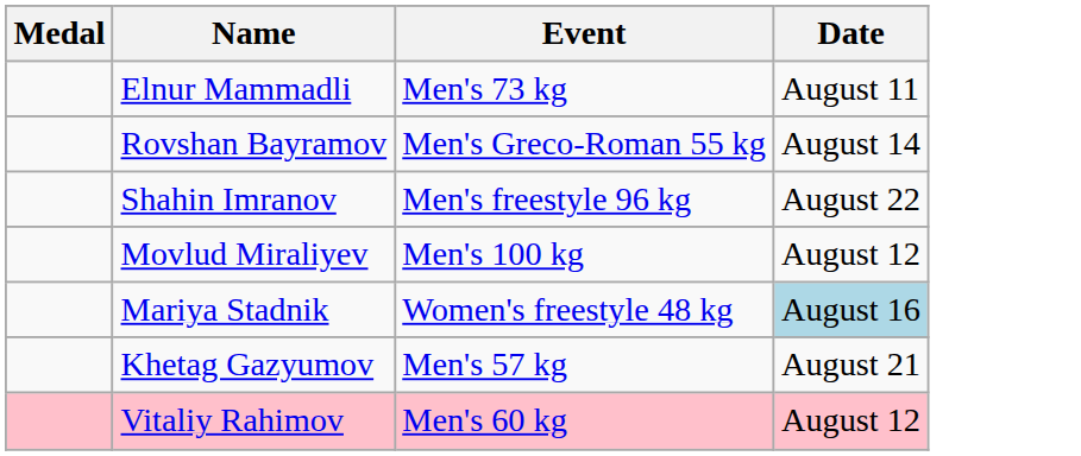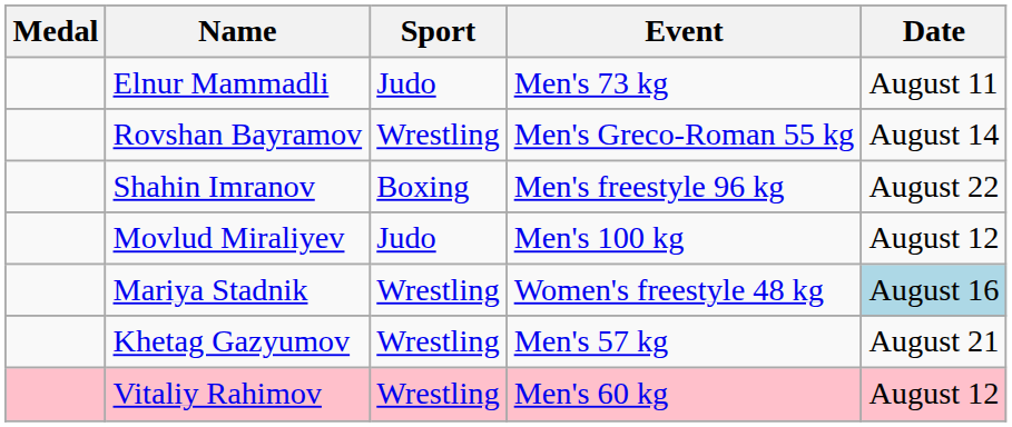+ column: Sport | Judo | Wrestling | Boxing | Judo | Wrestling | Wrestling | Wrestling
